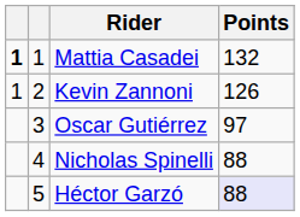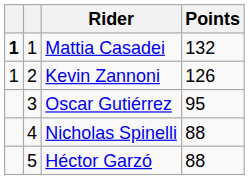Oscar Gutiérrez | Points: 97 -> 95
Héctor Garzó | Points: lavender background -> no background
